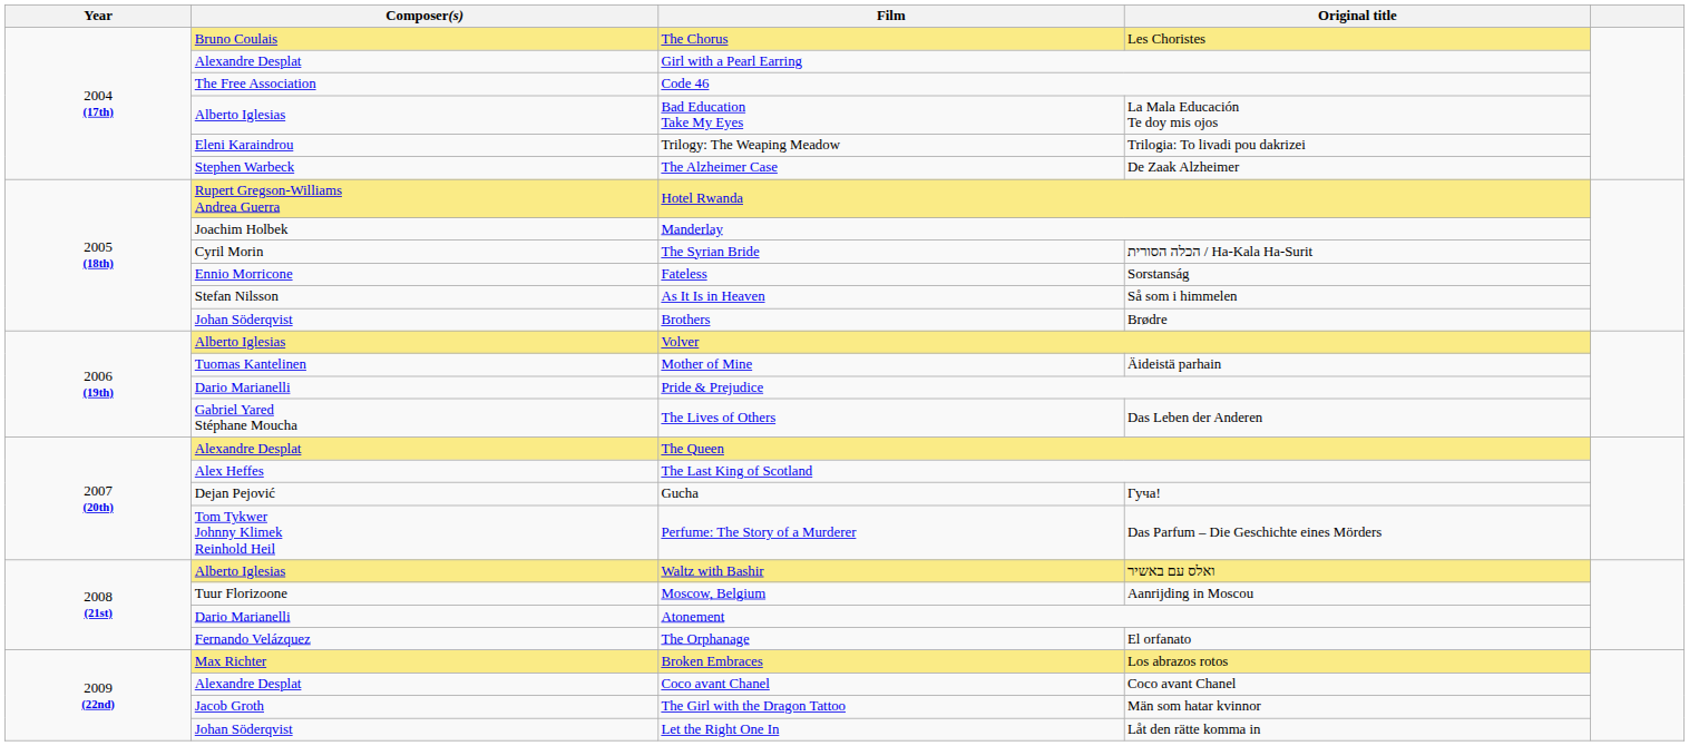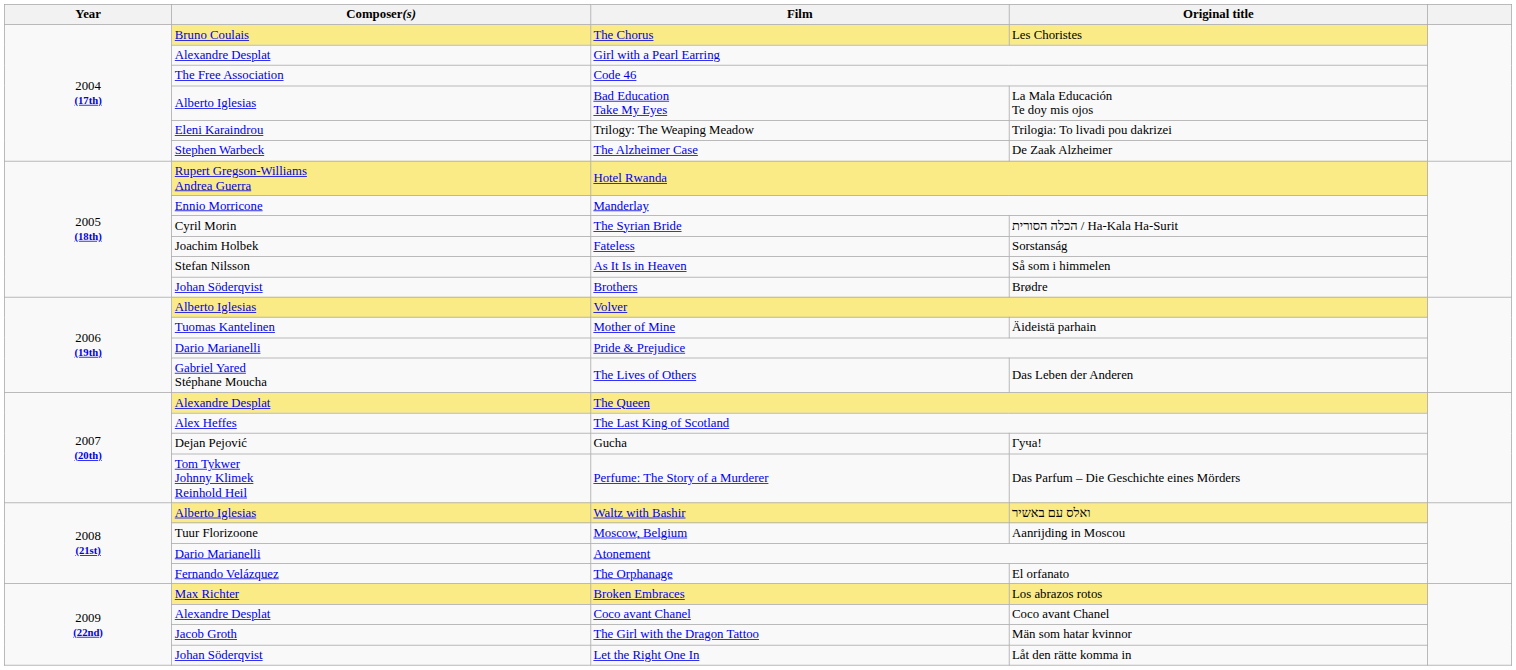Manderlay | Composer(s): Joachim Holbek -> Ennio Morricone
Fateless | Composer(s): Ennio Morricone -> Joachim Holbek
